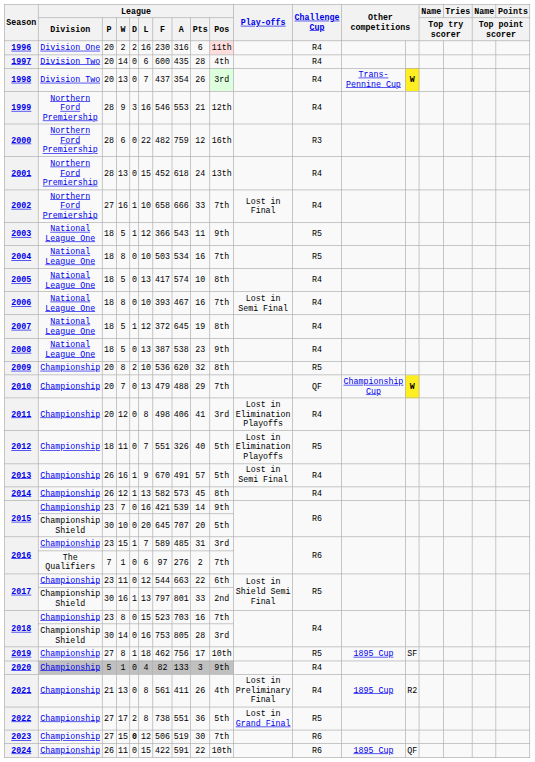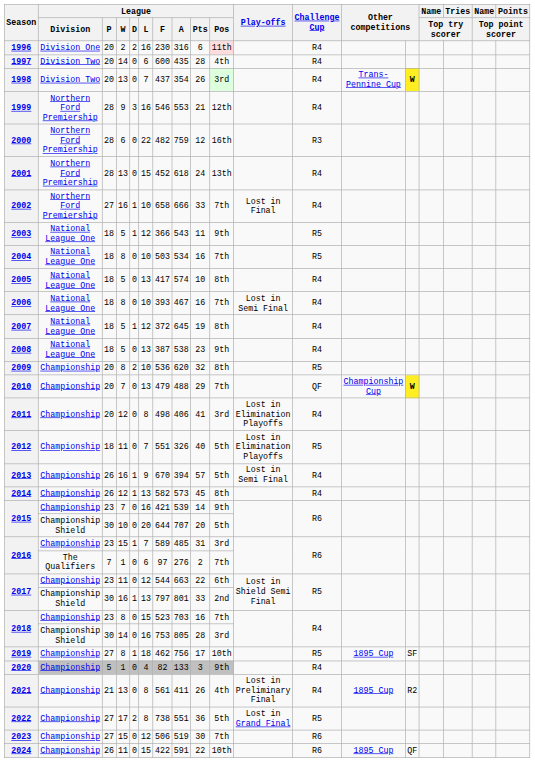2013 | League / A: 491 -> 394
2015 / 10 | League / F: 645 -> 644
2023 | League / D: bold -> normal
